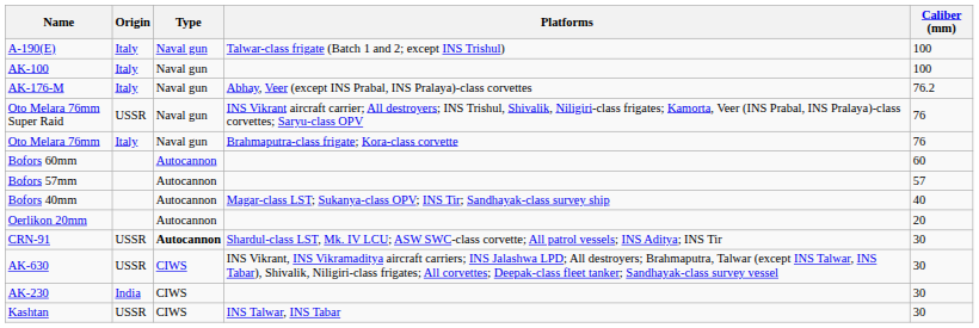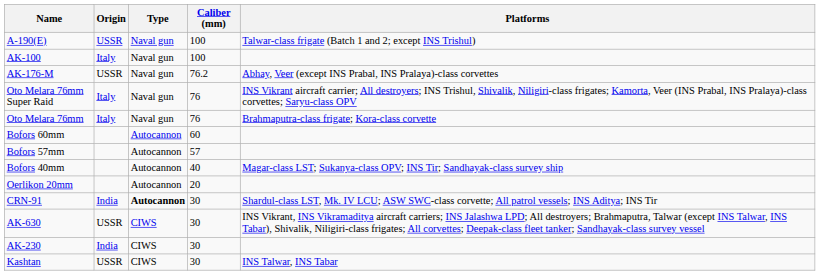columns swapped: Caliber (mm) <-> Platforms
A-190(E) | Origin: Italy -> USSR
AK-176-M | Origin: Italy -> USSR
Oto Melara 76mm Super Raid | Origin: USSR -> Italy
CRN-91 | Origin: USSR -> India
